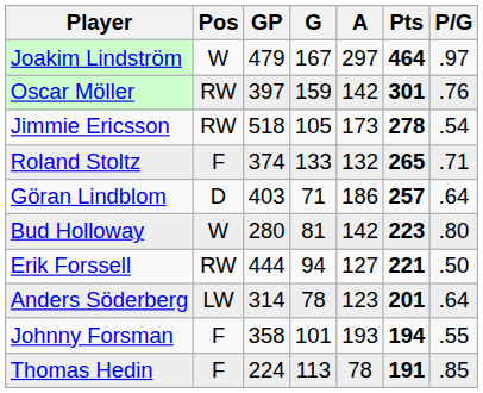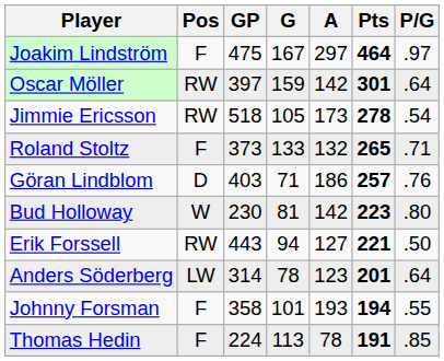Joakim Lindström | Pos: W -> F
Joakim Lindström | GP: 479 -> 475
Oscar Möller | P/G: .76 -> .64
Roland Stoltz | GP: 374 -> 373
Göran Lindblom | P/G: .64 -> .76
Bud Holloway | GP: 280 -> 230
Erik Forssell | GP: 444 -> 443
